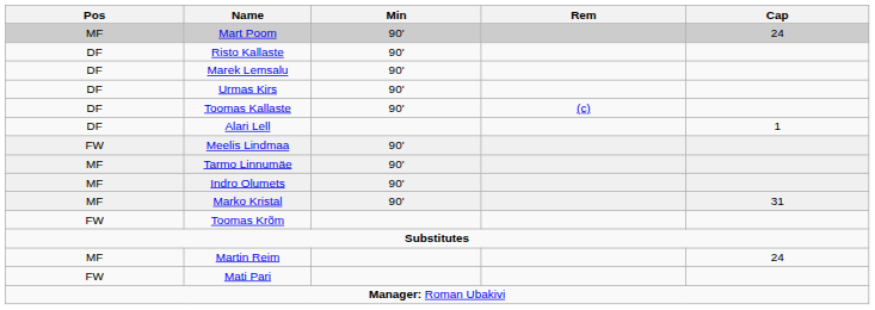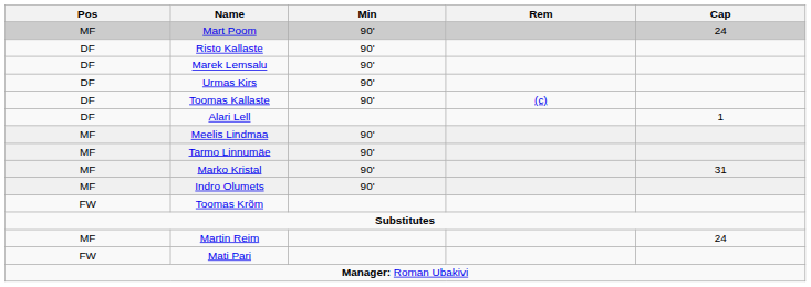Meelis Lindmaa | Pos: FW -> MF
rows swapped: Indro Olumets <-> Marko Kristal
